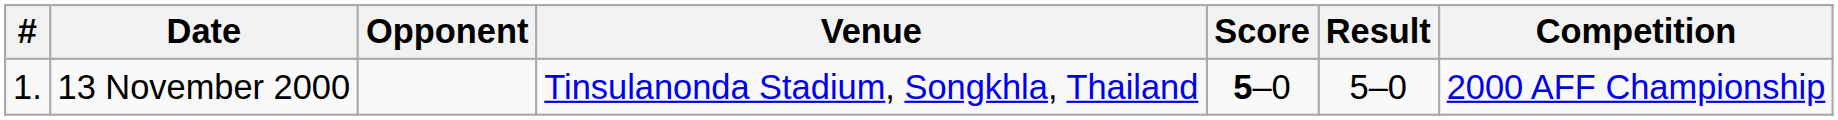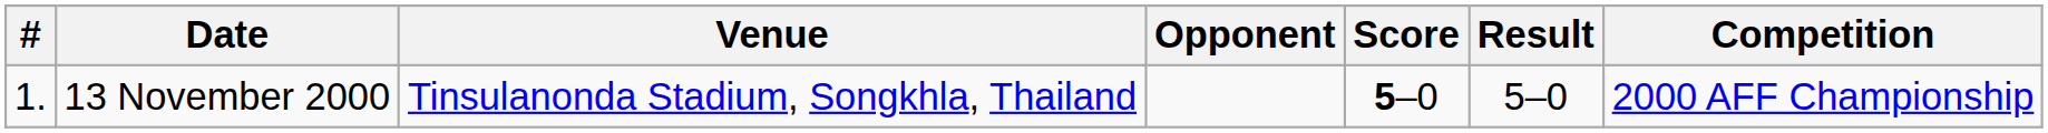columns swapped: Venue <-> Opponent
